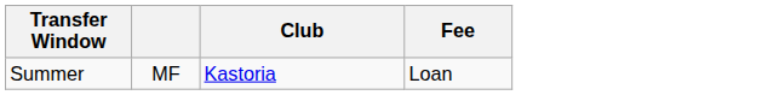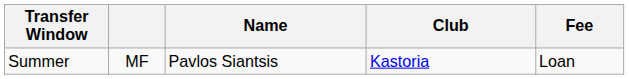+ column: Name | Pavlos Siantsis
